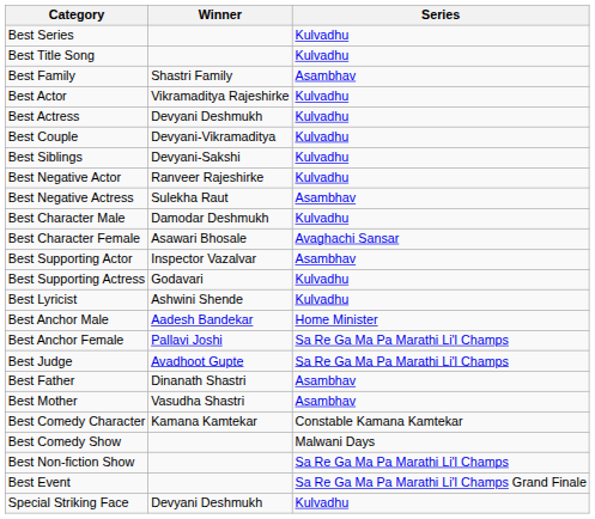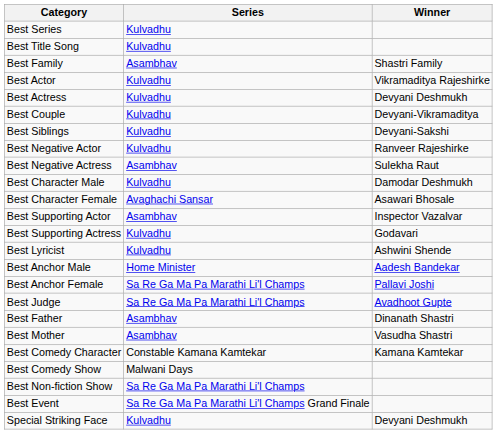columns swapped: Winner <-> Series
